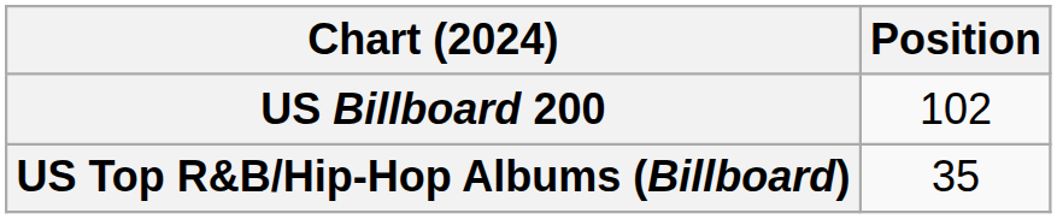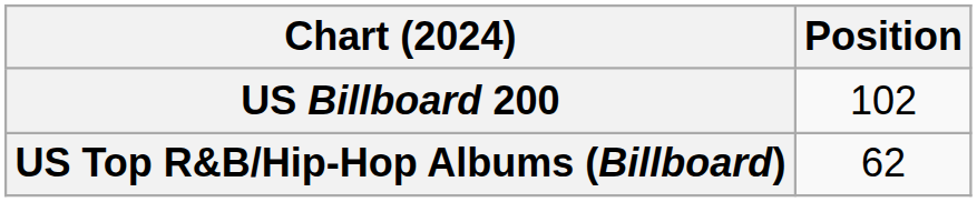US Top R&B/Hip-Hop Albums (Billboard) | Position: 35 -> 62
